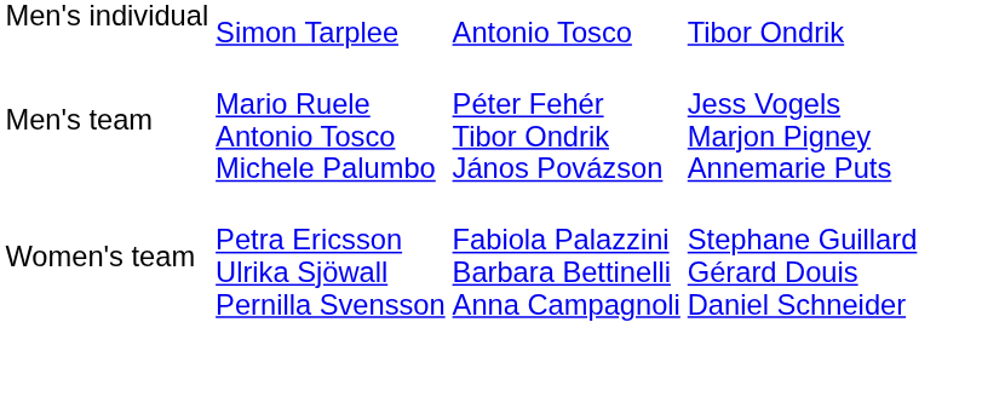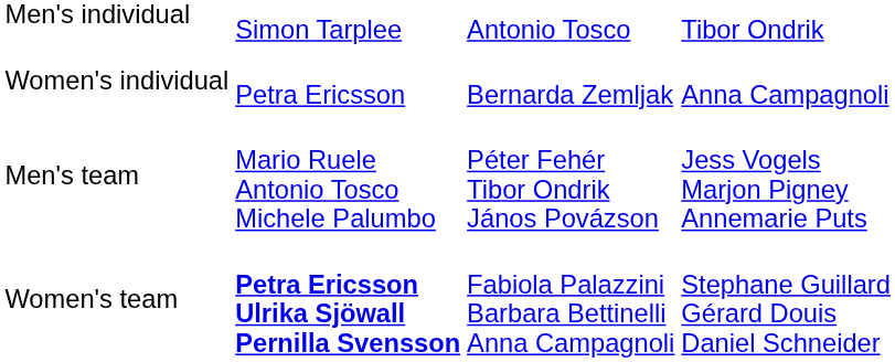+ row: Women's individual | Petra Ericsson | Bernarda Zemljak | Anna Campagnoli
Women's team | column 2: normal -> bold
